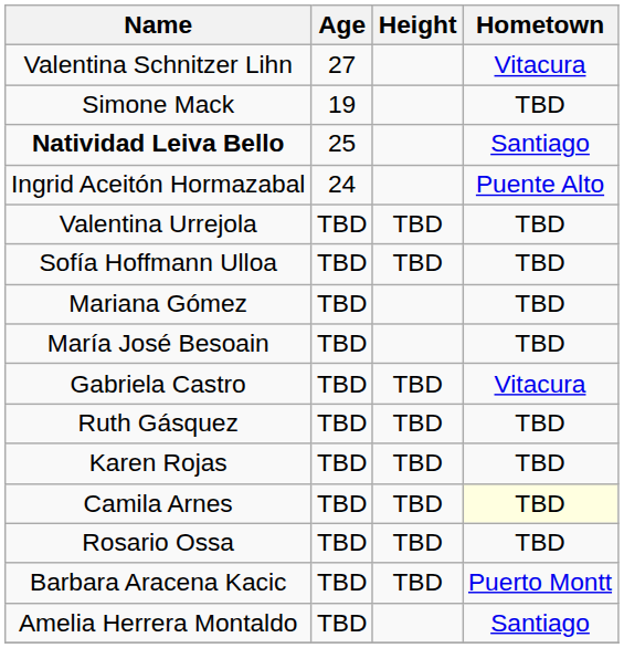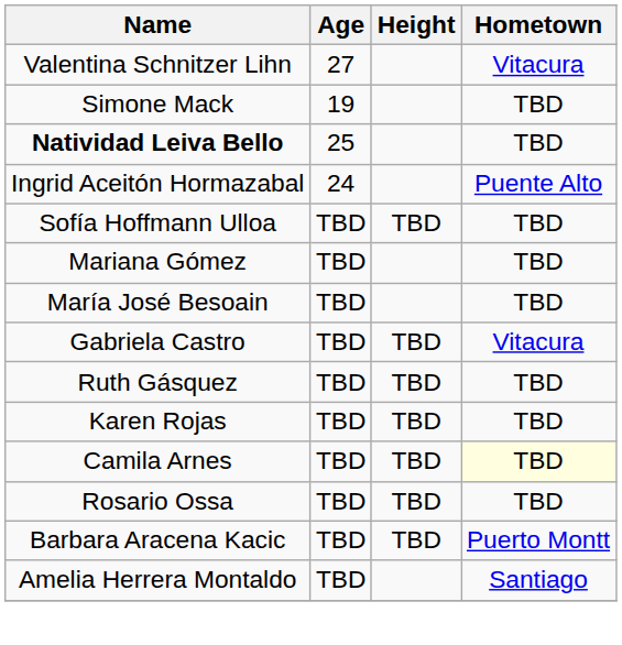Natividad Leiva Bello | Hometown: Santiago -> TBD
- row: Valentina Urrejola | TBD | TBD | TBD
